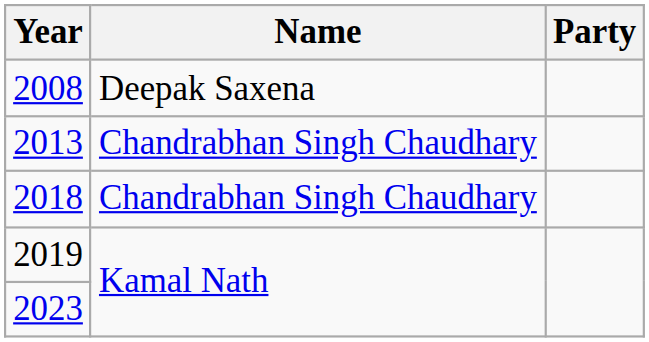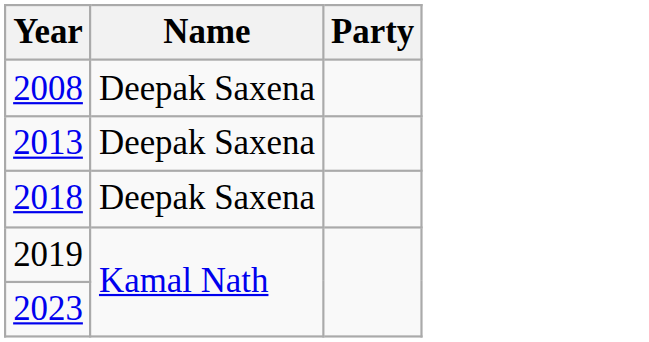2013 | Name: Chandrabhan Singh Chaudhary -> Deepak Saxena
2018 | Name: Chandrabhan Singh Chaudhary -> Deepak Saxena
